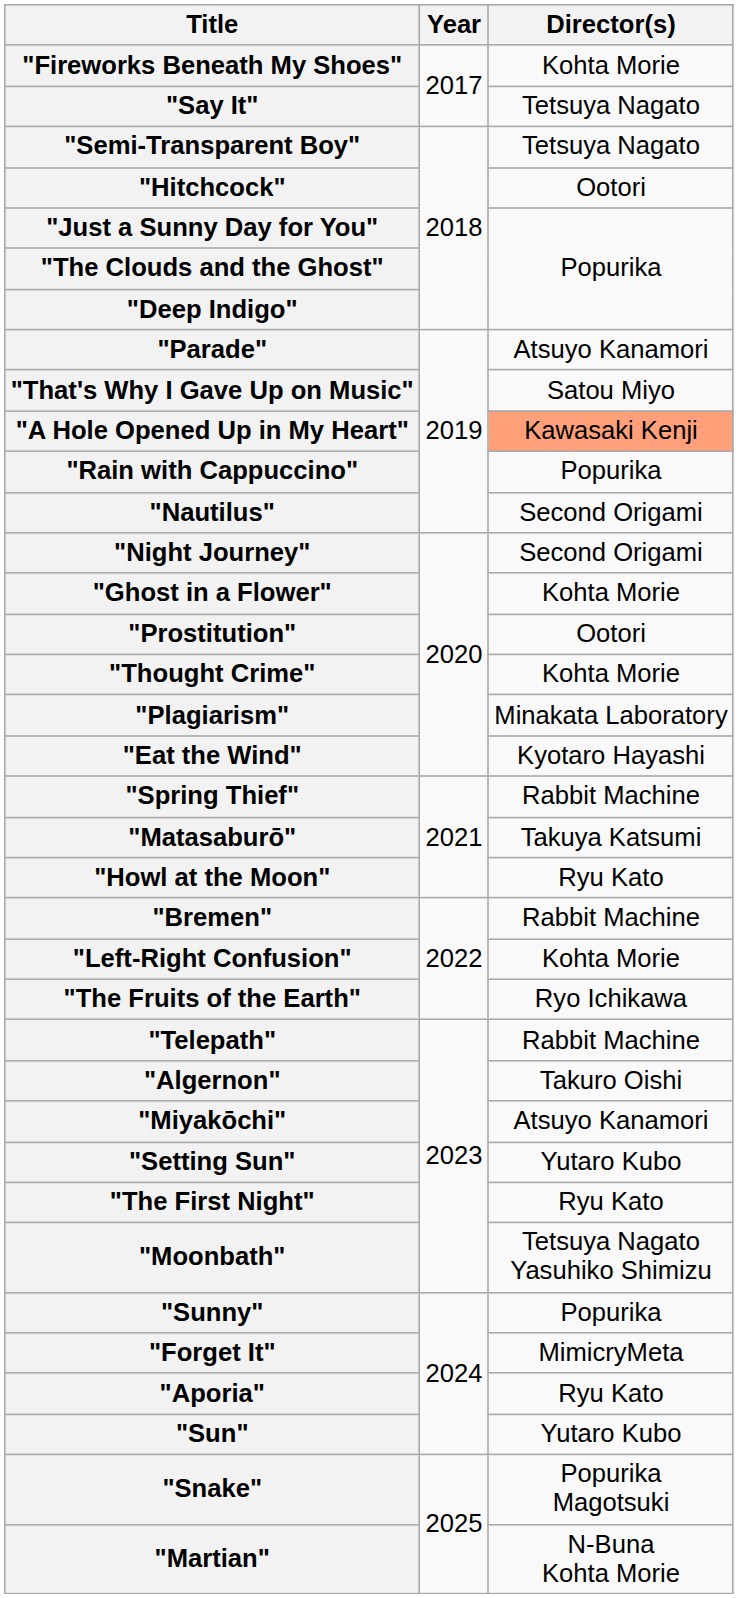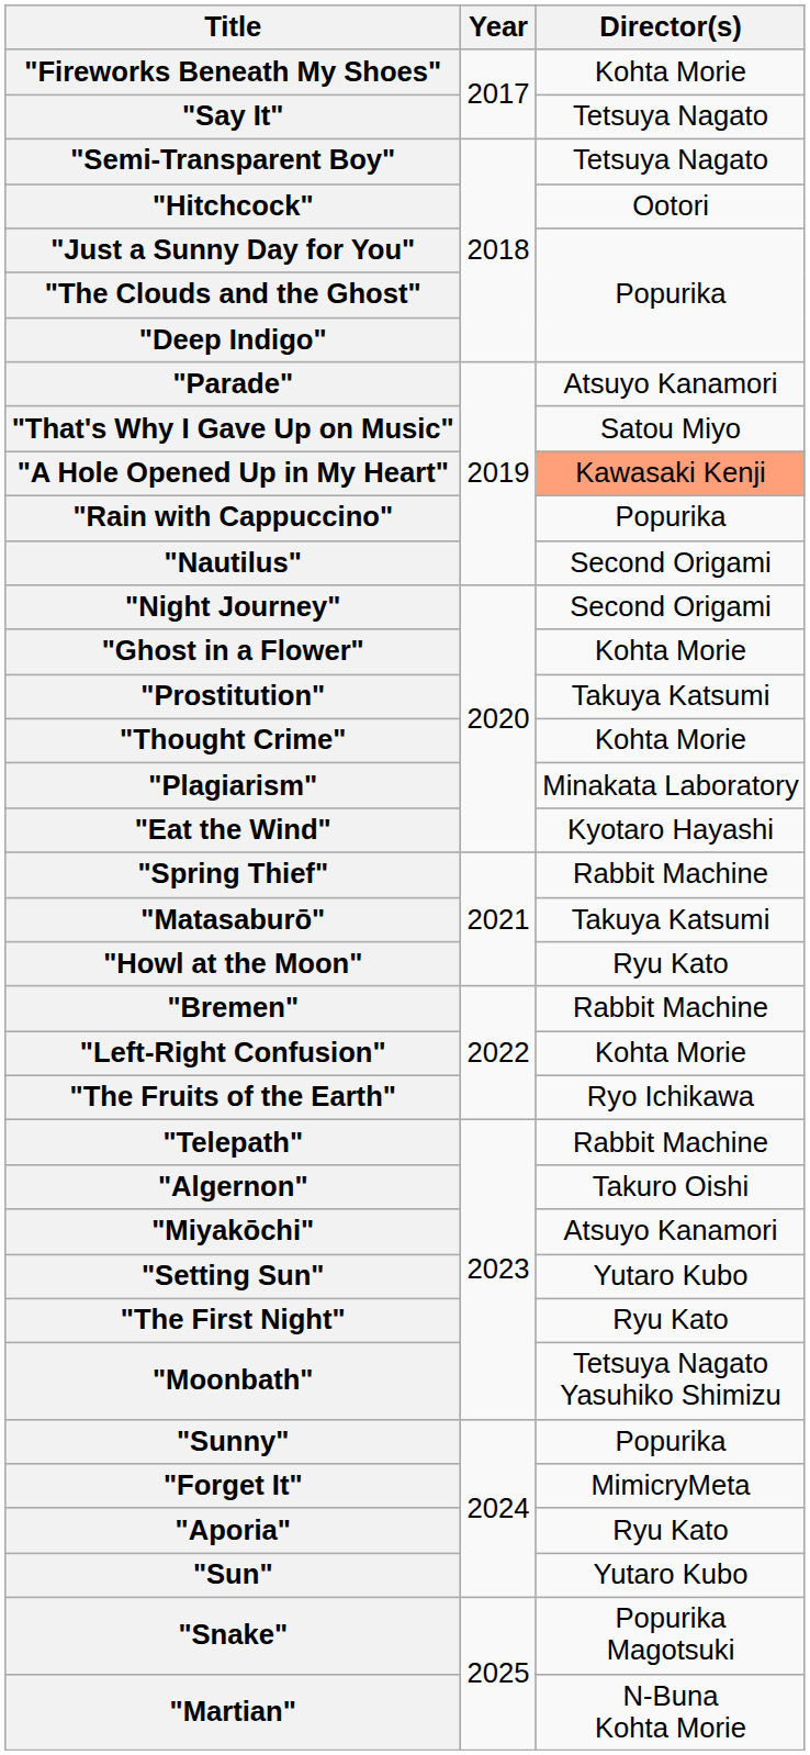"Prostitution" | Director(s): Ootori -> Takuya Katsumi
